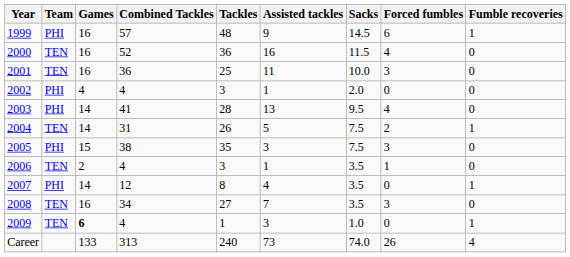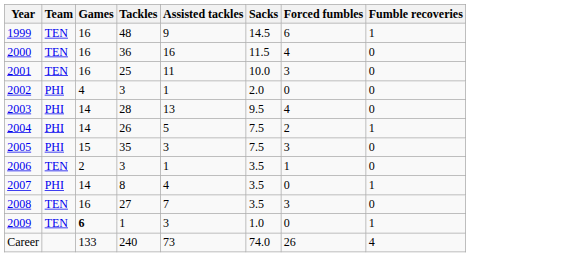- column: Combined Tackles | 57 | 52 | 36 | 4 | 41 | 31 | 38 | 4 | 12 | 34 | 4 | 313
1999 | Team: PHI -> TEN
2004 | Team: TEN -> PHI
